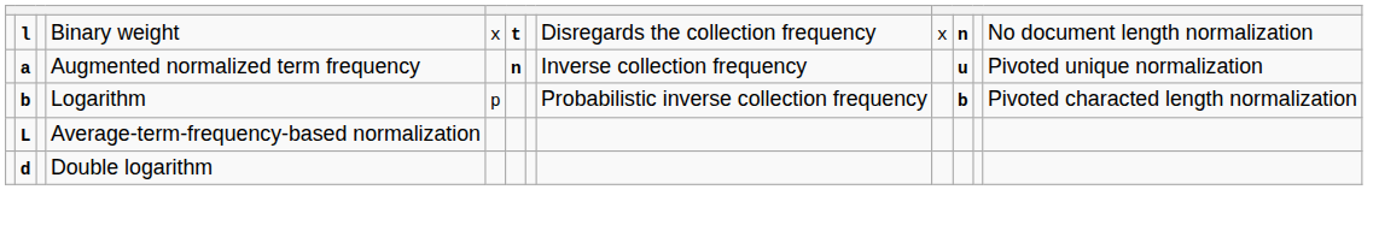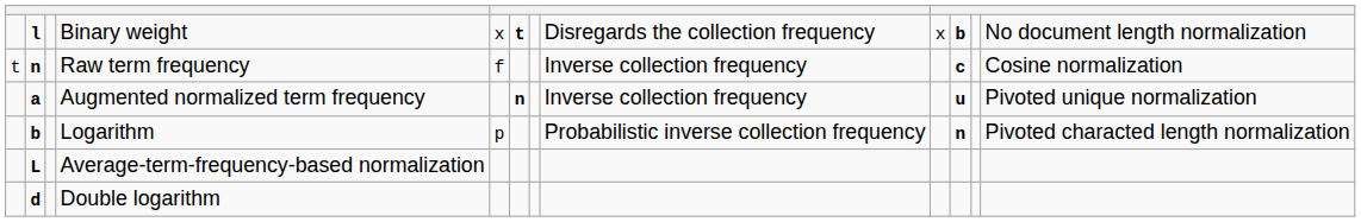Binary weight | column 10: n -> b
+ row: t | n | Raw term frequency | f | Inverse collection frequency | c | Cosine normalization
Logarithm | column 10: b -> n
